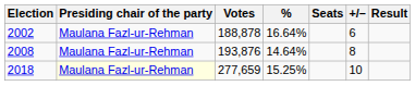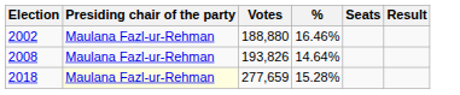- column: +/– | 6 | 8 | 10
2002 | Votes: 188,878 -> 188,880
2002 | %: 16.64% -> 16.46%
2008 | Votes: 193,876 -> 193,826
2018 | %: 15.25% -> 15.28%
